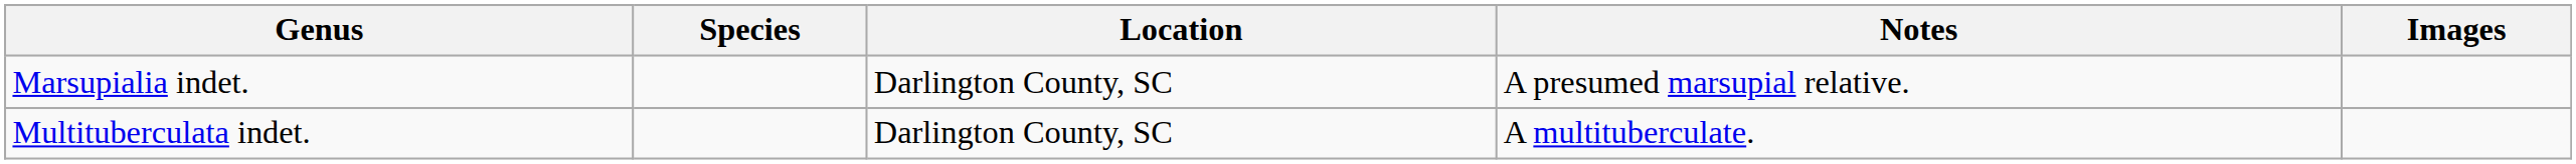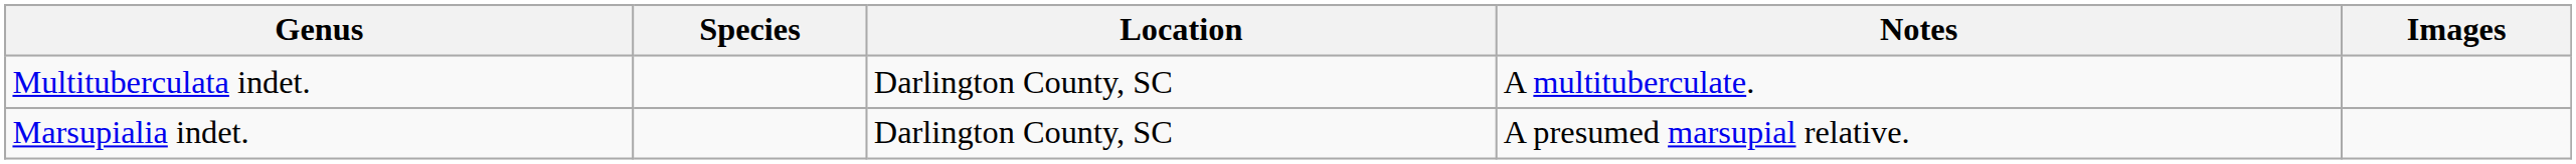rows swapped: Marsupialia indet. <-> Multituberculata indet.
